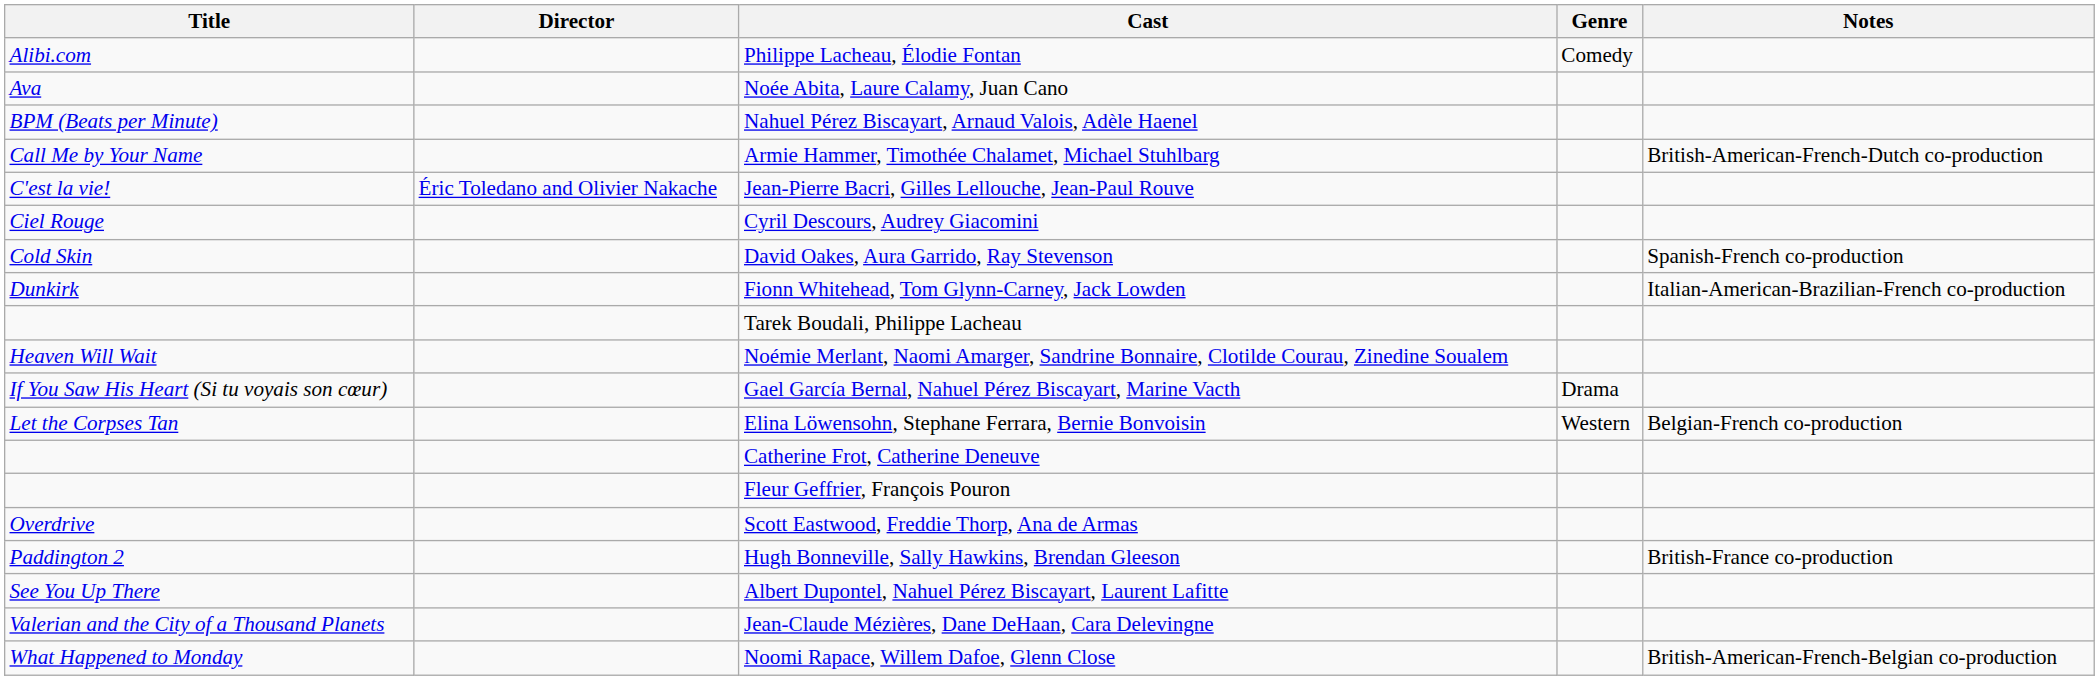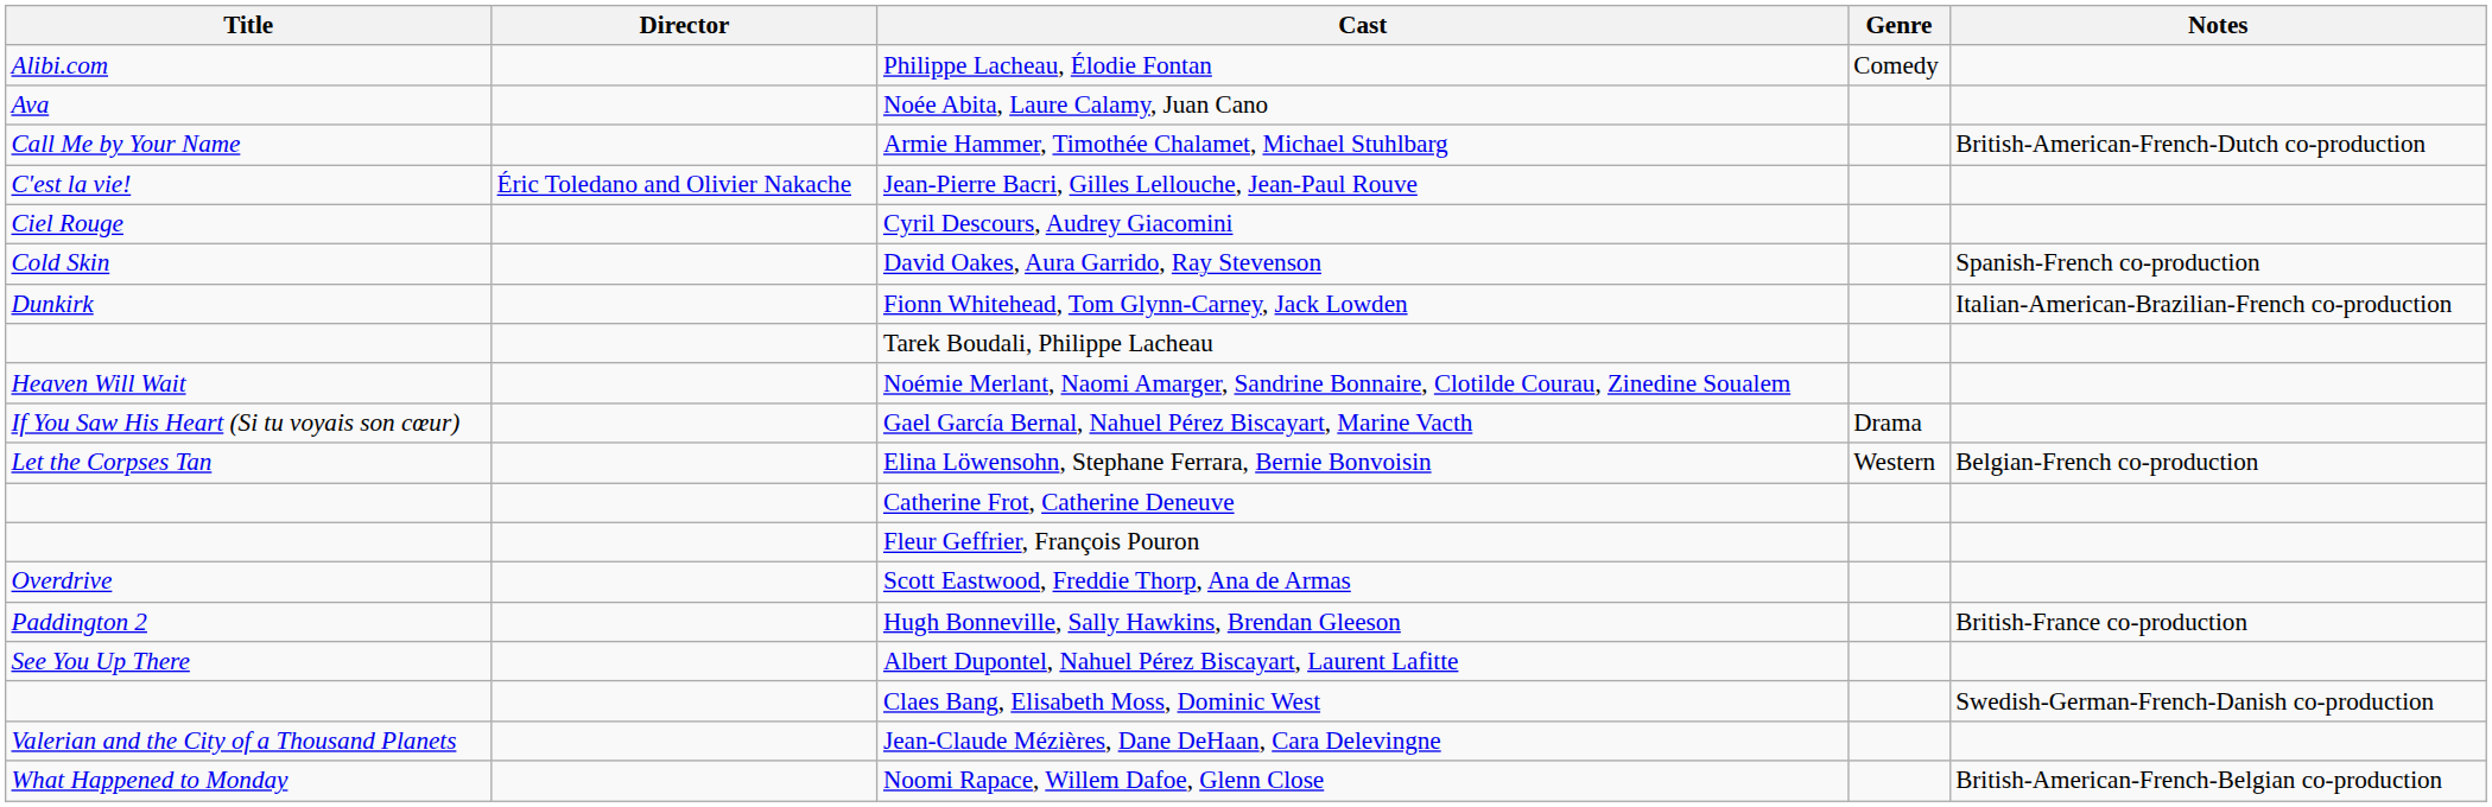- row: BPM (Beats per Minute) | Nahuel Pérez Biscayart, Arnaud Valois, Adèle Haenel
+ row: Claes Bang, Elisabeth Moss, Dominic West | Swedish-German-French-Danish co-production
